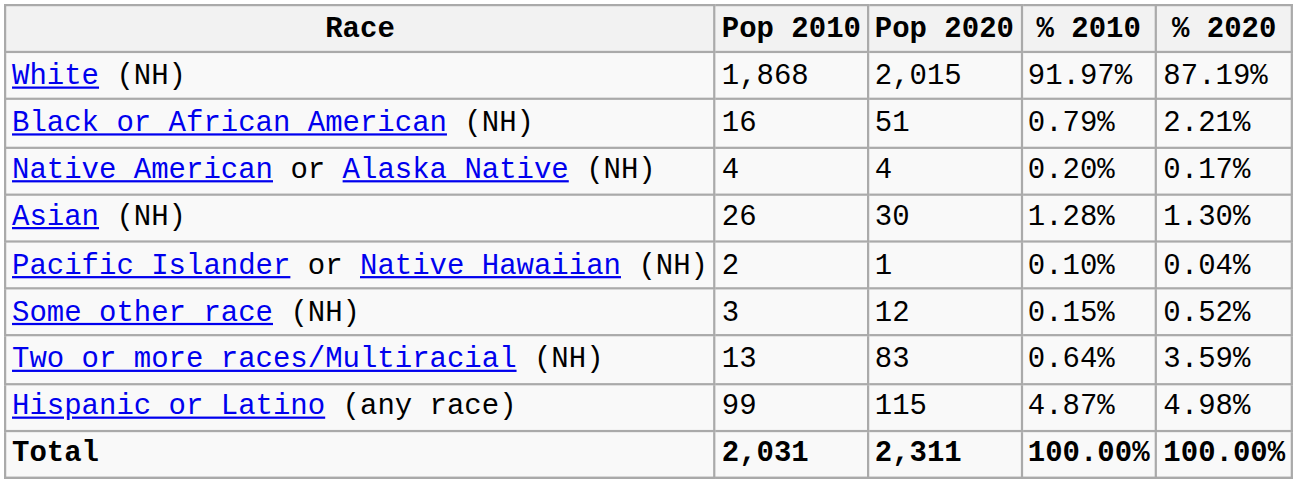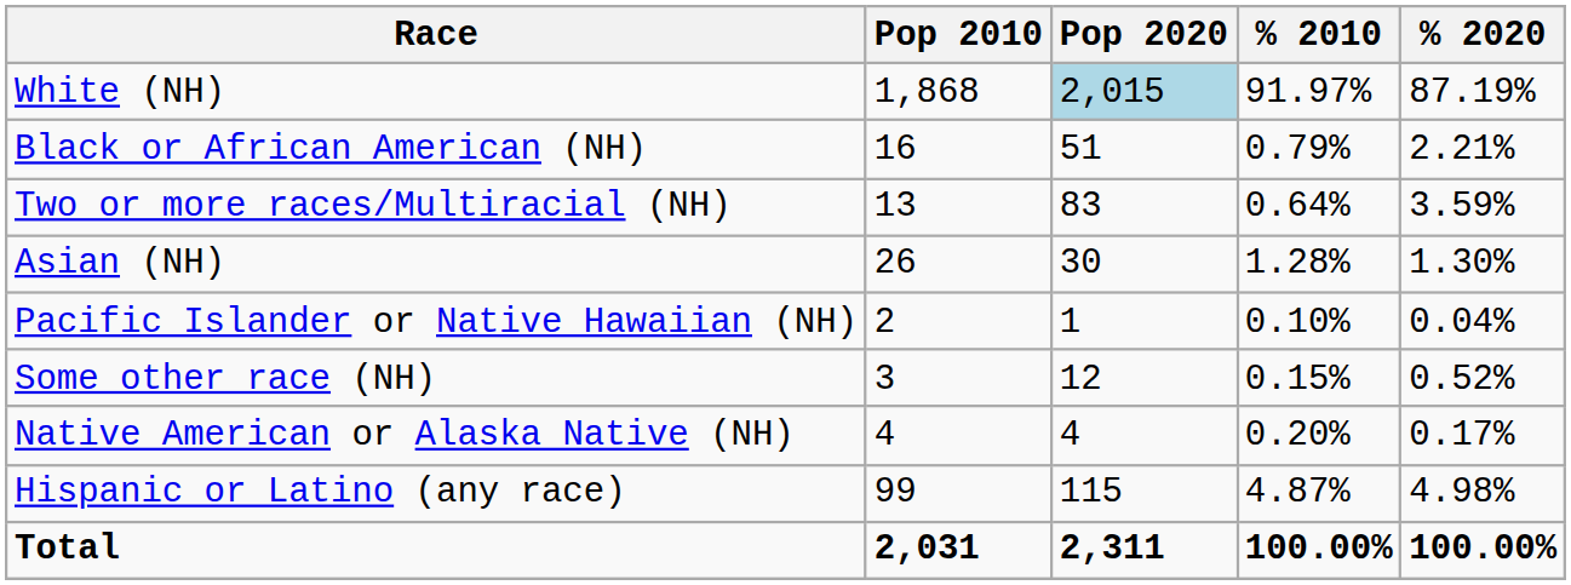White (NH) | Pop 2020: no background -> lightblue background
rows swapped: Native American or Alaska Native (NH) <-> Two or more races/Multiracial (NH)
